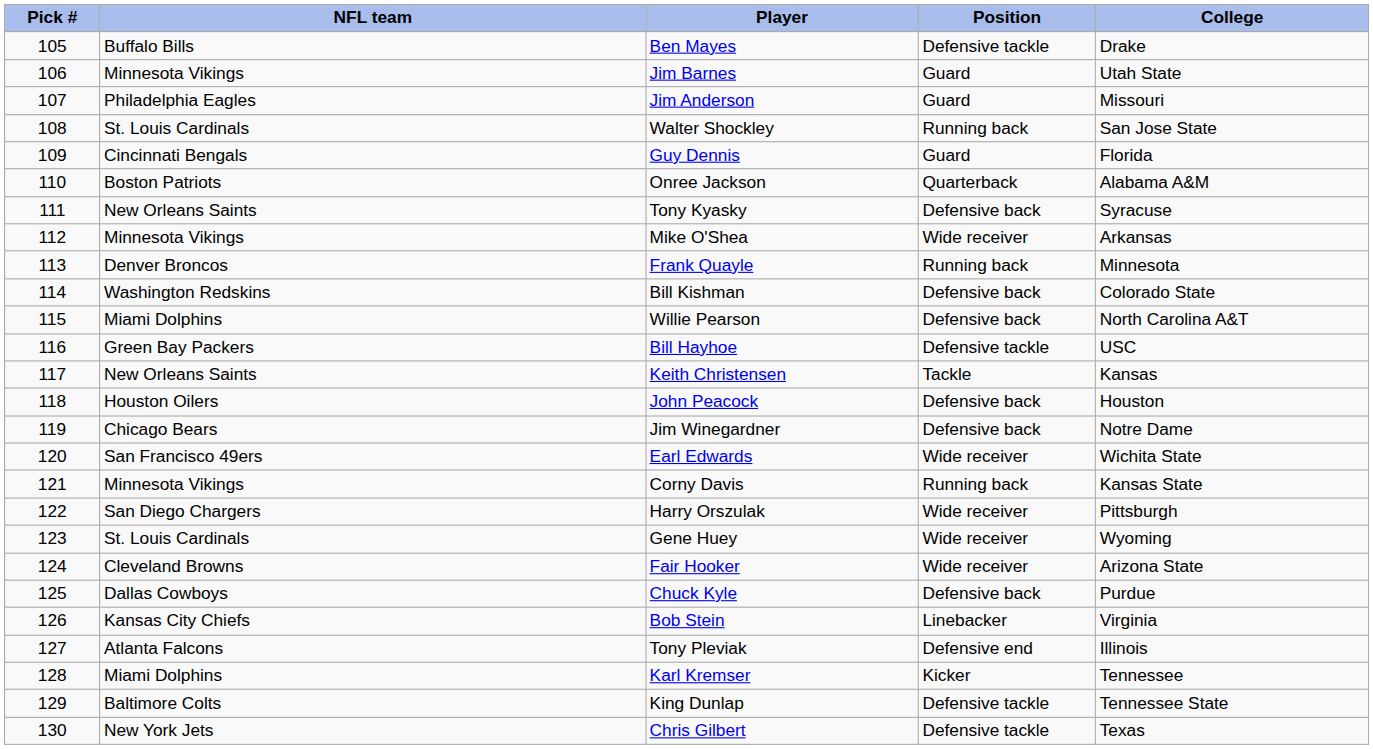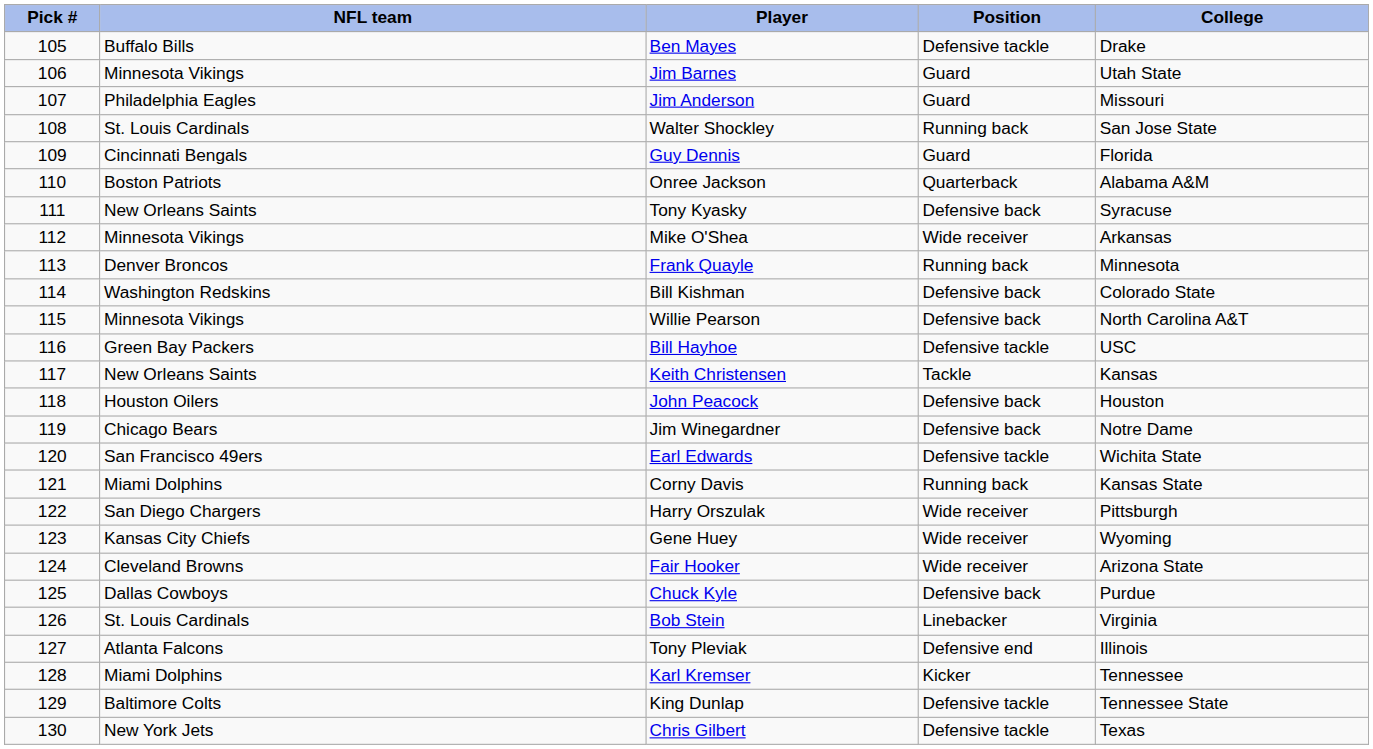Willie Pearson | NFL team: Miami Dolphins -> Minnesota Vikings
Earl Edwards | Position: Wide receiver -> Defensive tackle
Corny Davis | NFL team: Minnesota Vikings -> Miami Dolphins
Gene Huey | NFL team: St. Louis Cardinals -> Kansas City Chiefs
Bob Stein | NFL team: Kansas City Chiefs -> St. Louis Cardinals
